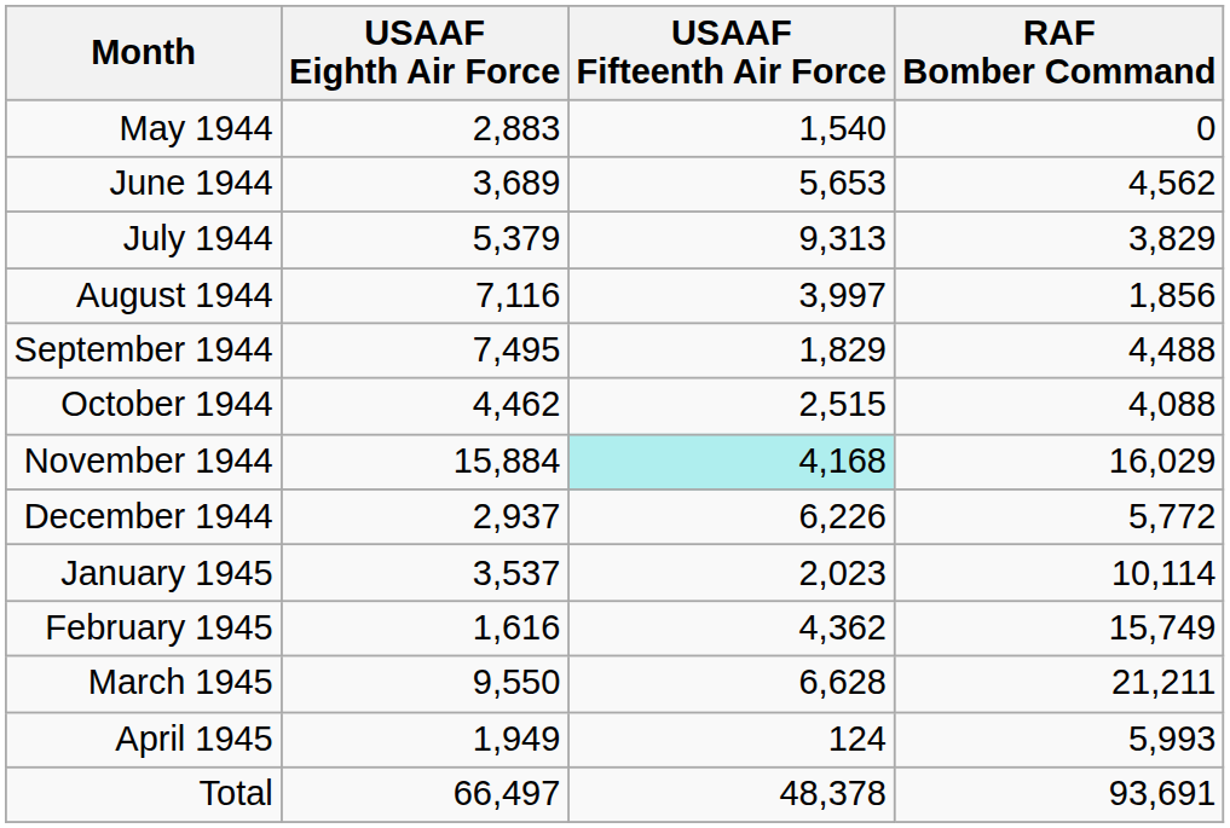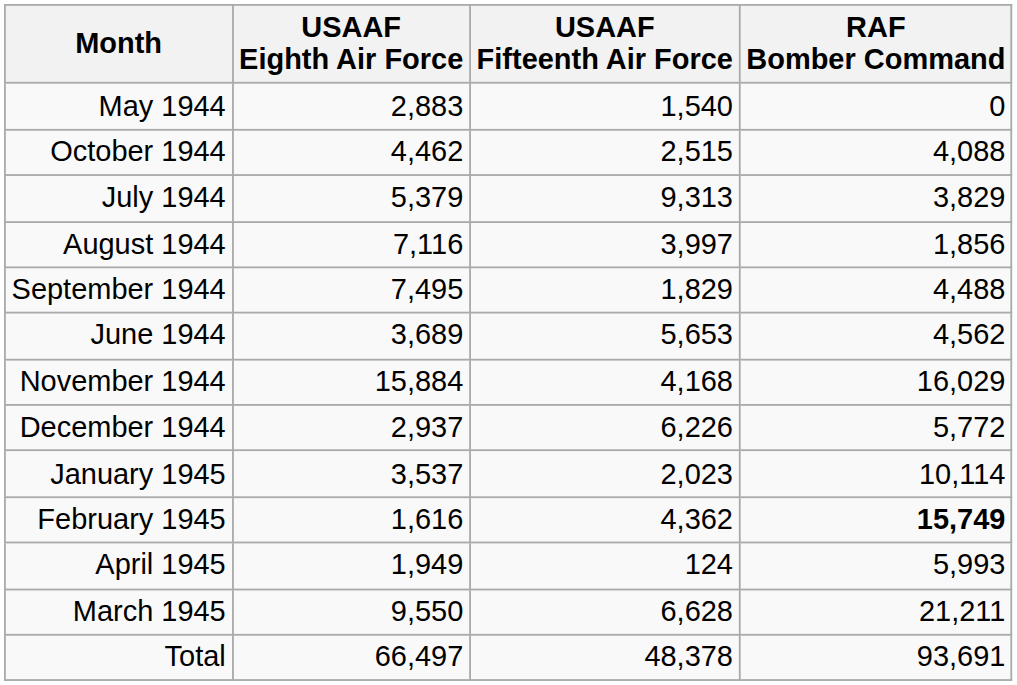rows swapped: June 1944 <-> October 1944
November 1944 | USAAF Fifteenth Air Force: paleturquoise background -> no background
February 1945 | RAF Bomber Command: normal -> bold
rows swapped: March 1945 <-> April 1945
